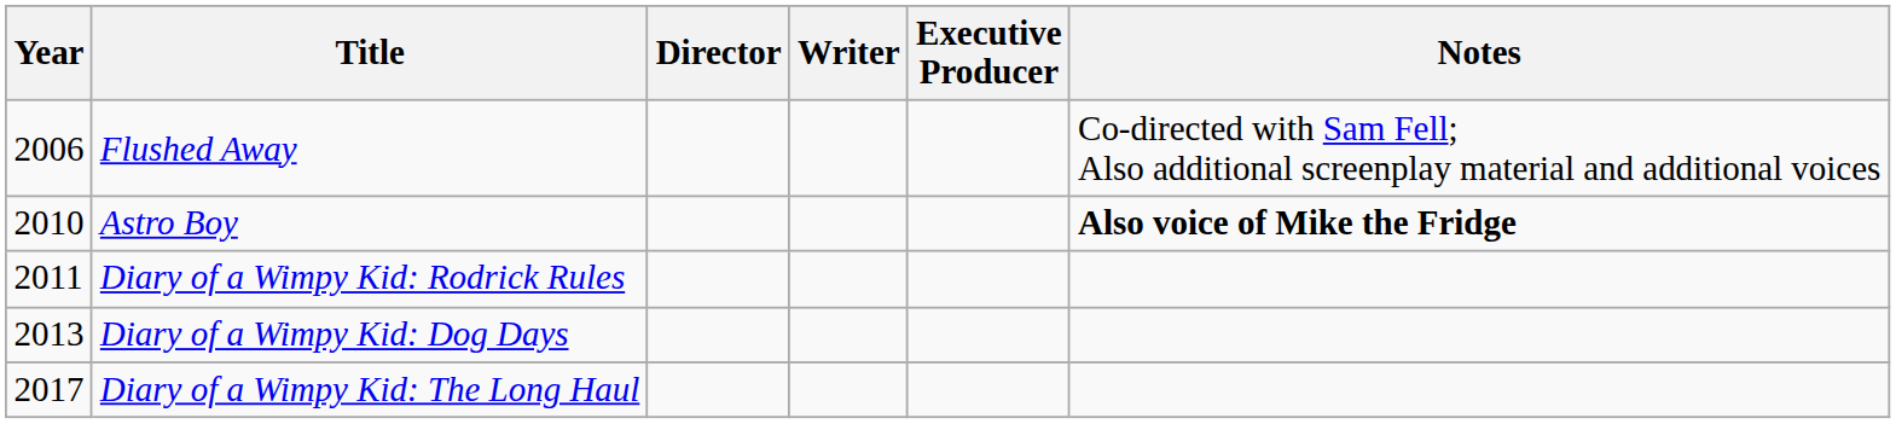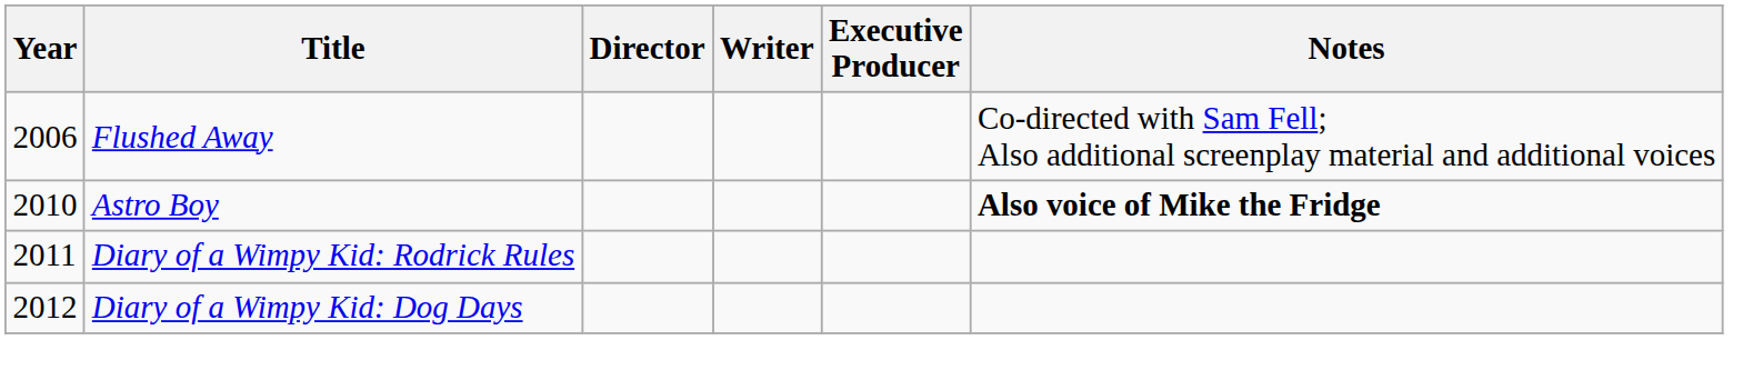Diary of a Wimpy Kid: Dog Days | Year: 2013 -> 2012
- row: 2017 | Diary of a Wimpy Kid: The Long Haul
